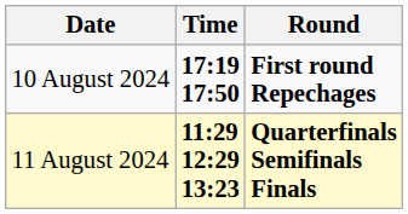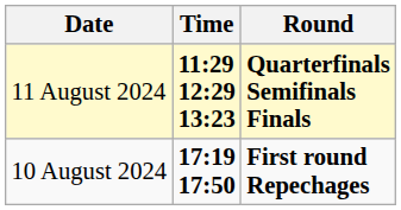rows swapped: 10 August 2024 <-> 11 August 2024
